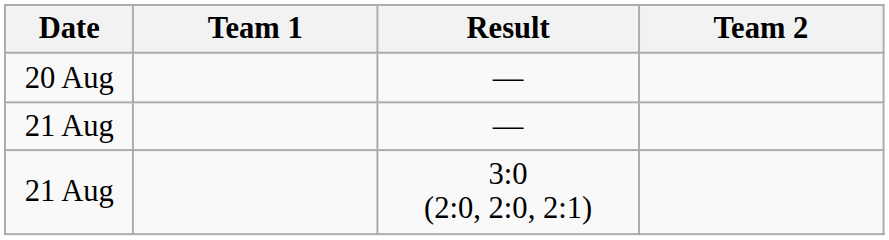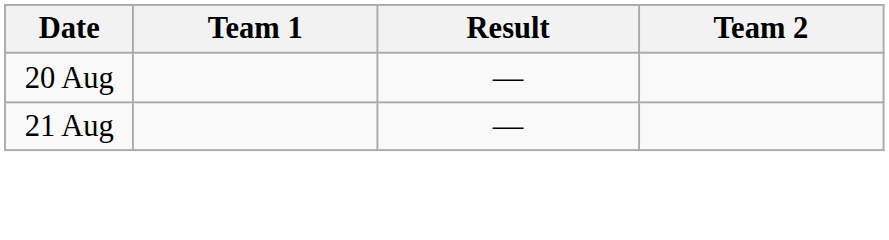- row: 21 Aug | 3:0 (2:0, 2:0, 2:1)
